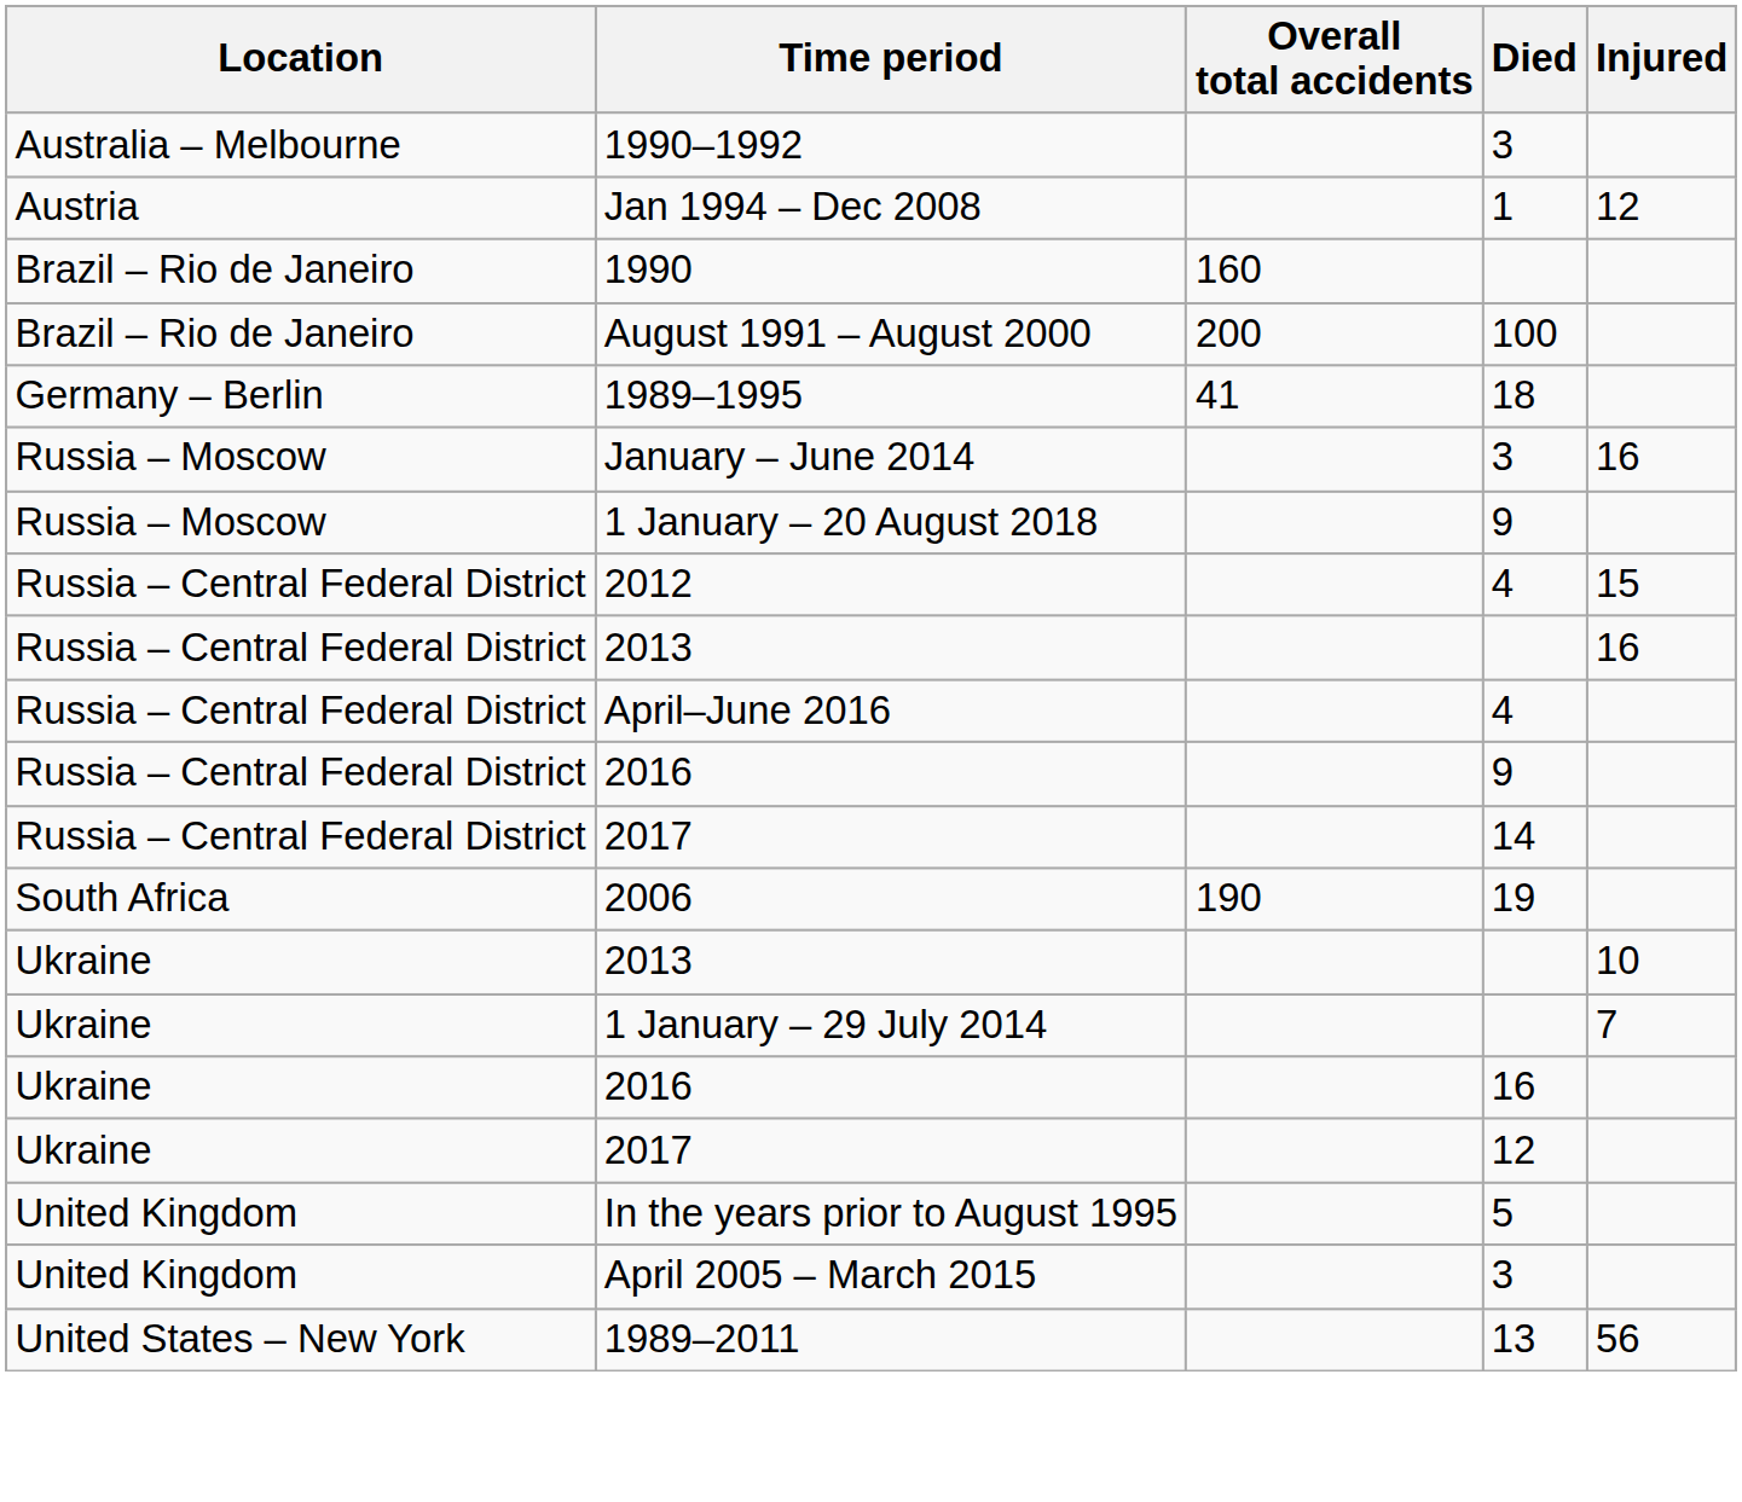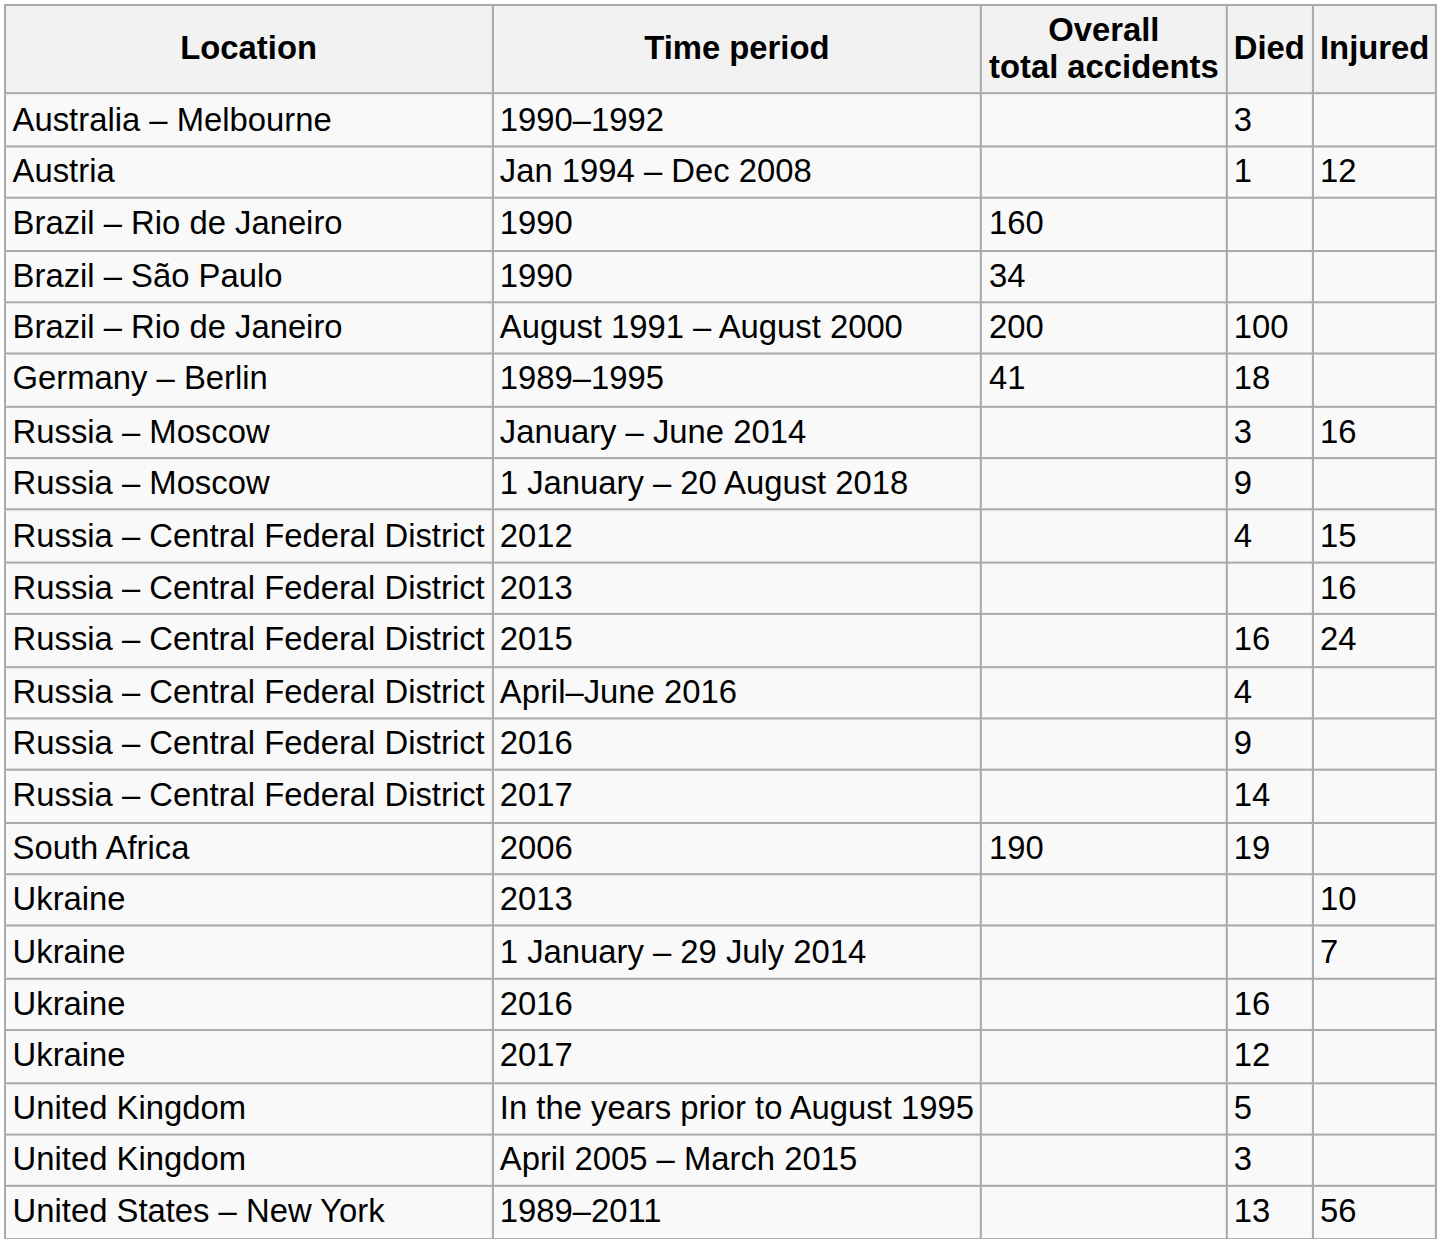+ row: Brazil – São Paulo | 1990 | 34
+ row: Russia – Central Federal District | 2015 | 16 | 24
